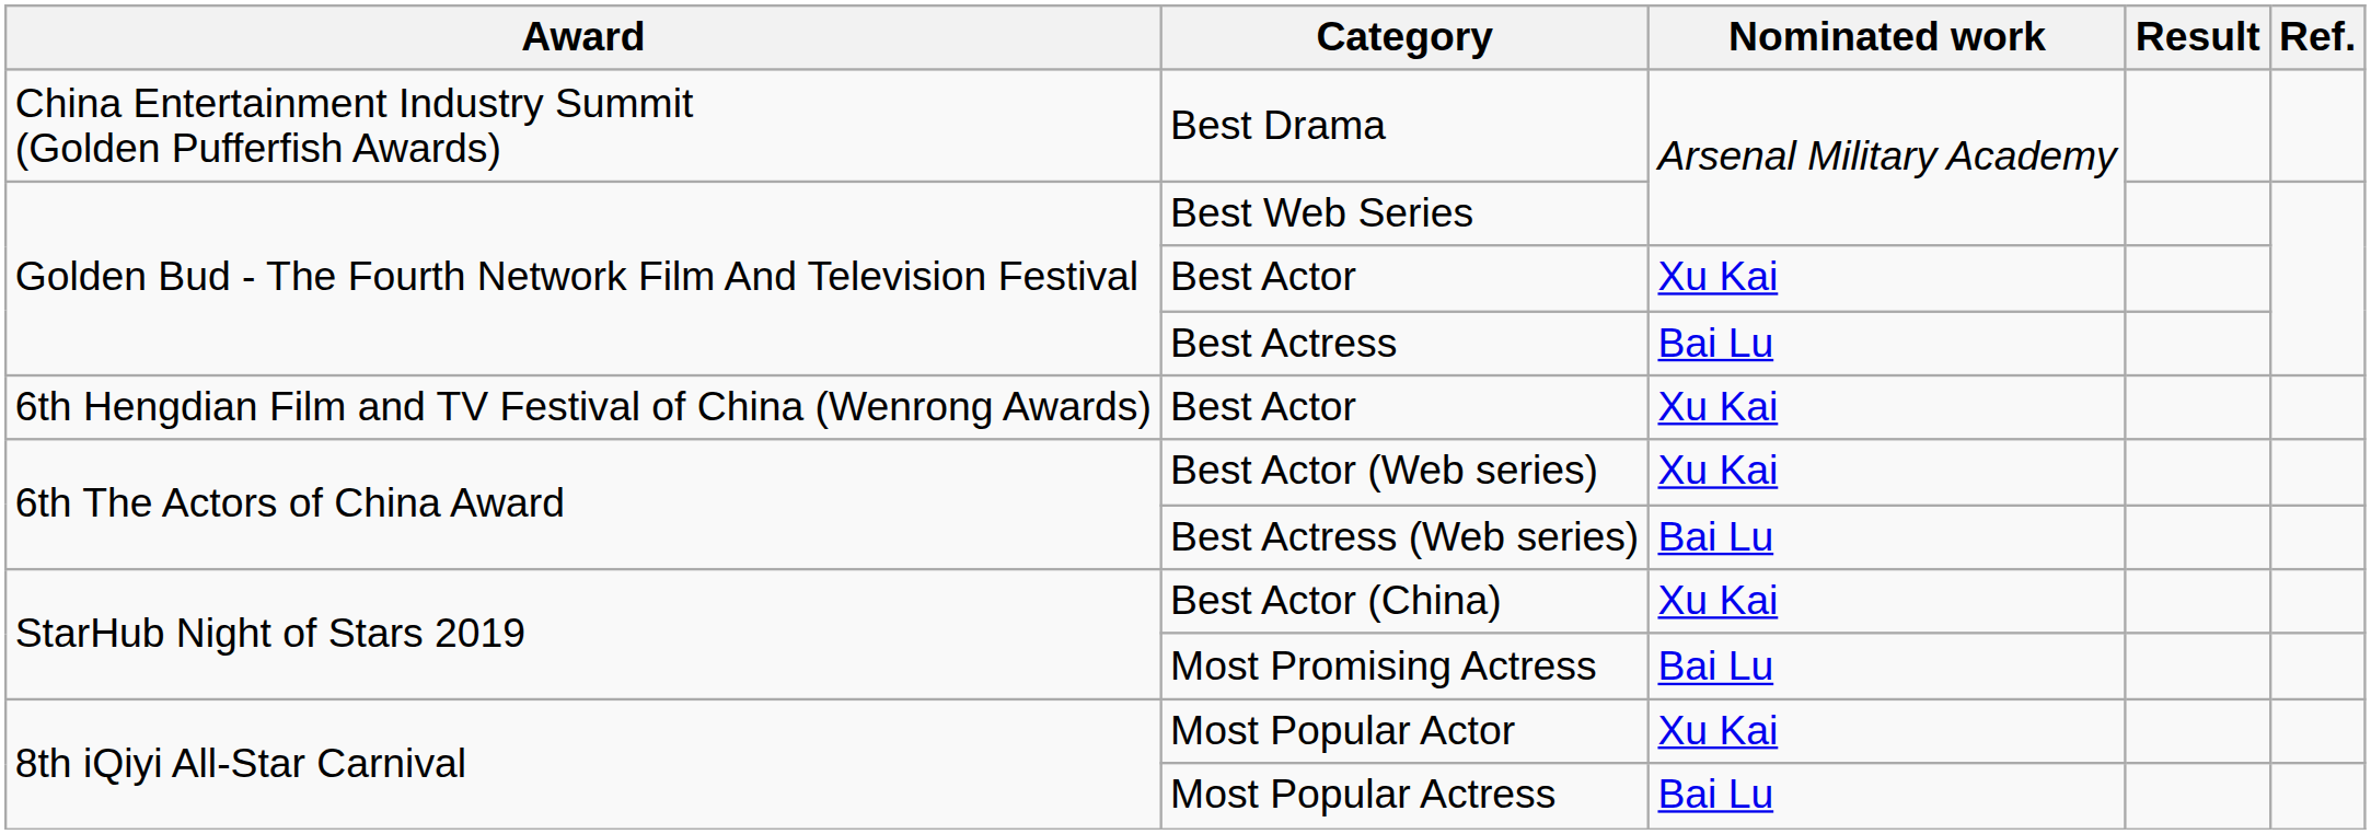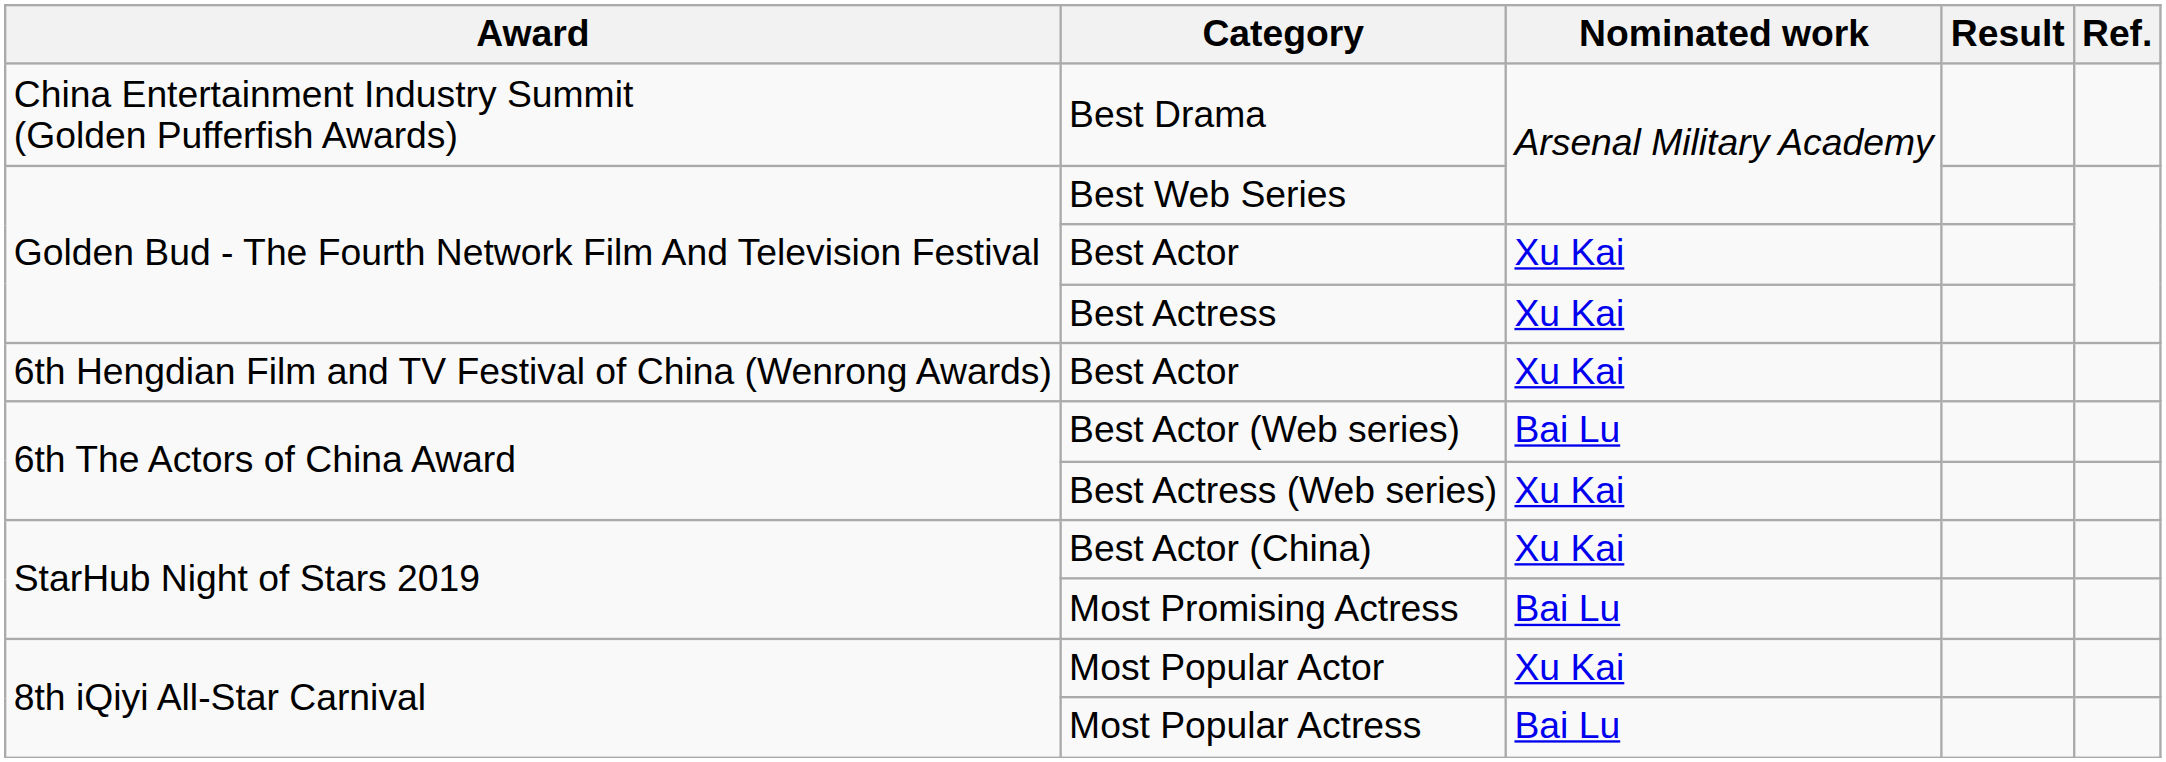Best Actress | Nominated work: Bai Lu -> Xu Kai
Best Actor (Web series) | Nominated work: Xu Kai -> Bai Lu
Best Actress (Web series) | Nominated work: Bai Lu -> Xu Kai
